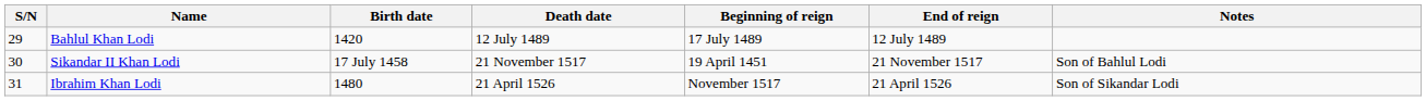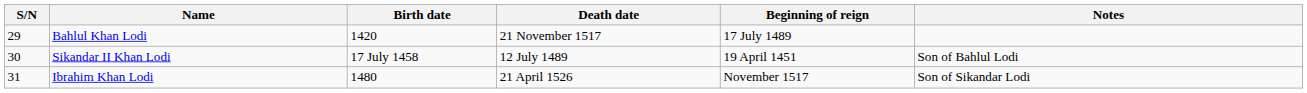- column: End of reign | 12 July 1489 | 21 November 1517 | 21 April 1526
Bahlul Khan Lodi | Death date: 12 July 1489 -> 21 November 1517
Sikandar II Khan Lodi | Death date: 21 November 1517 -> 12 July 1489
